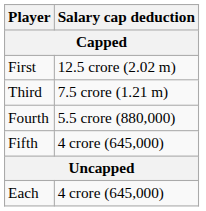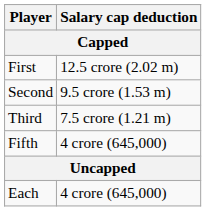+ row: Second | 9.5 crore (1.53 m)
- row: Fourth | 5.5 crore (880,000)
